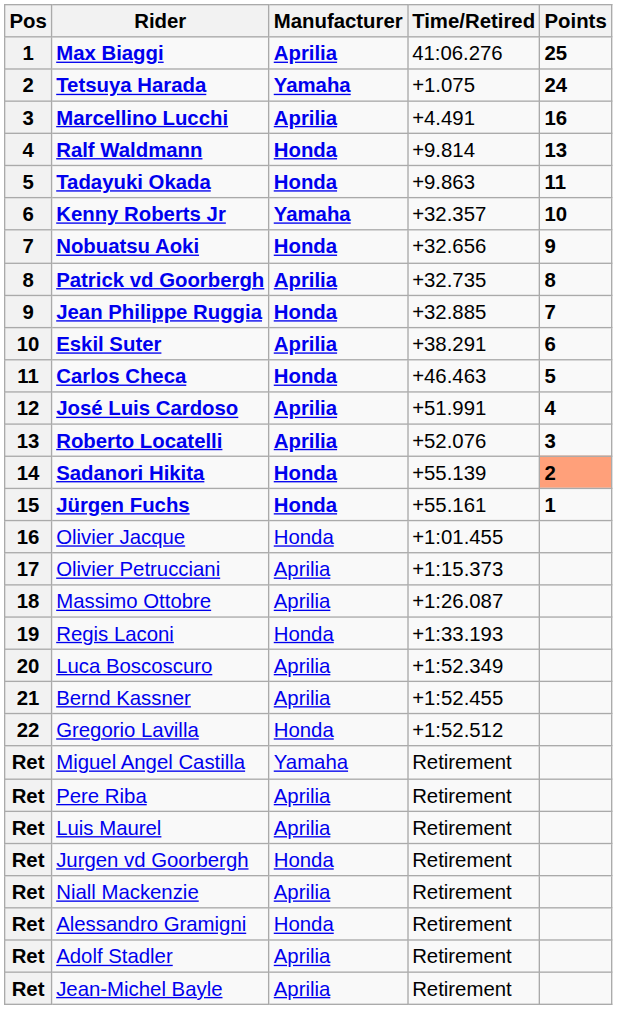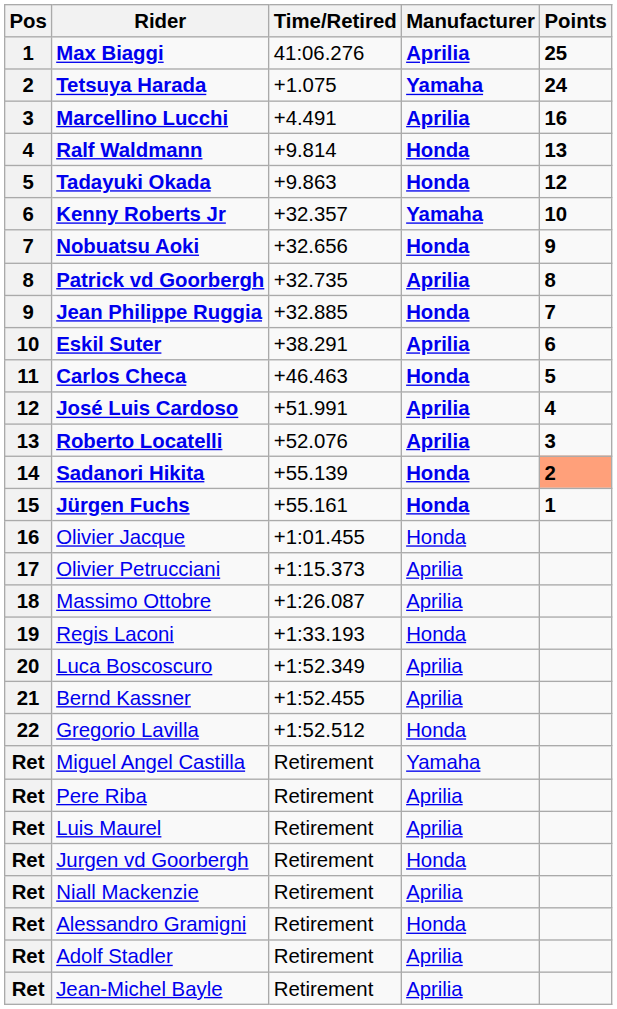columns swapped: Manufacturer <-> Time/Retired
Tadayuki Okada | Points: 11 -> 12
